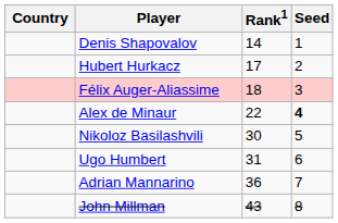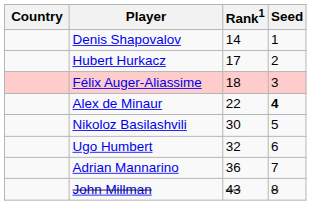Ugo Humbert | Rank1: 31 -> 32
